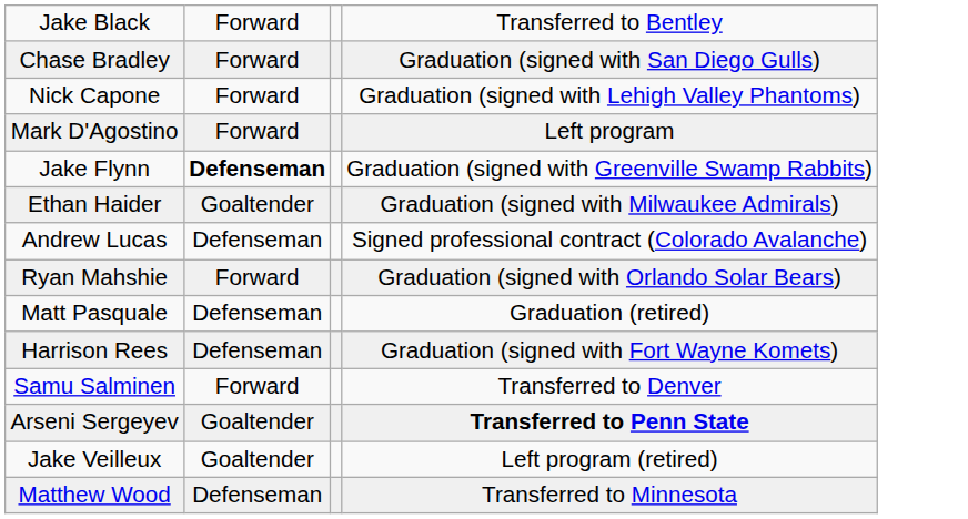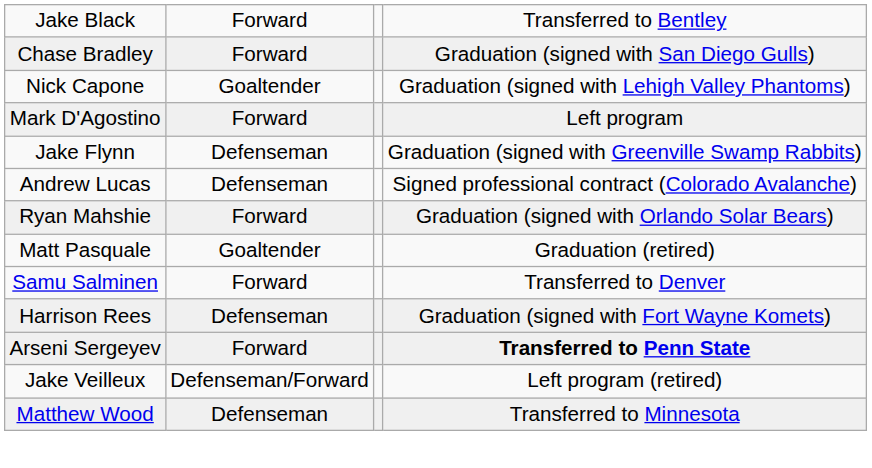Nick Capone | column 2: Forward -> Goaltender
Jake Flynn | column 2: bold -> normal
- row: Ethan Haider | Goaltender | Graduation (signed with Milwaukee Admirals)
Matt Pasquale | column 2: Defenseman -> Goaltender
rows swapped: Harrison Rees <-> Samu Salminen
Arseni Sergeyev | column 2: Goaltender -> Forward
Jake Veilleux | column 2: Goaltender -> Defenseman/Forward
